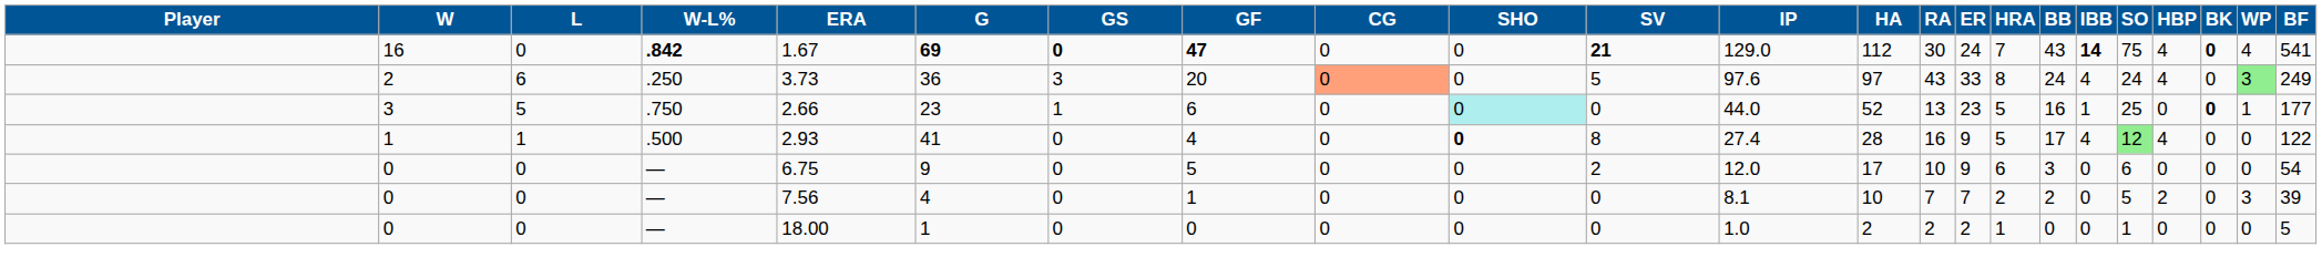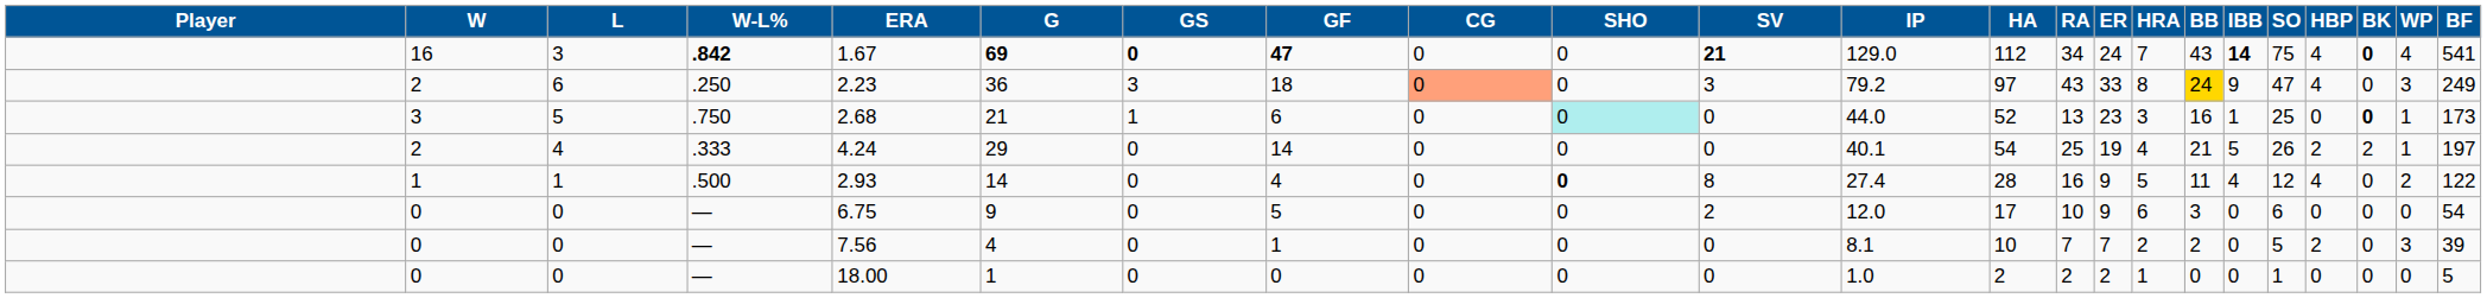.842 | L: 0 -> 3
.842 | RA: 30 -> 34
.250 | ERA: 3.73 -> 2.23
.250 | GF: 20 -> 18
.250 | SV: 5 -> 3
.250 | IP: 97.6 -> 79.2
.250 | BB: no background -> gold background
.250 | IBB: 4 -> 9
.250 | SO: 24 -> 47
.250 | WP: lightgreen background -> no background
.750 | ERA: 2.66 -> 2.68
.750 | G: 23 -> 21
.750 | HRA: 5 -> 3
.750 | BF: 177 -> 173
+ row: 2 | 4 | .333 | 4.24 | 29 | 0 | 14 | 0 | 0 | 0 | 40.1 | 54 | 25 | 19 | 4 | 21 | 5 | 26 | 2 | 2 | 1 | 197
.500 | G: 41 -> 14
.500 | BB: 17 -> 11
.500 | SO: lightgreen background -> no background
.500 | WP: 0 -> 2
